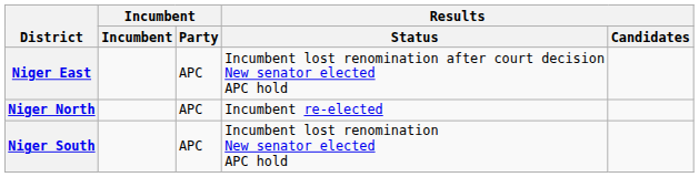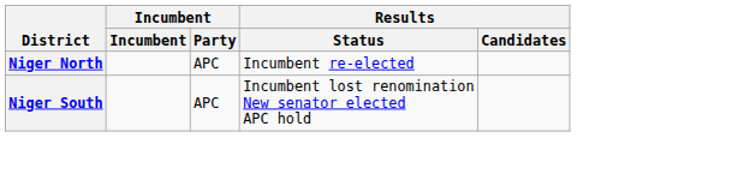- row: Niger East | APC | Incumbent lost renomination after court decision New senator elected APC hold
